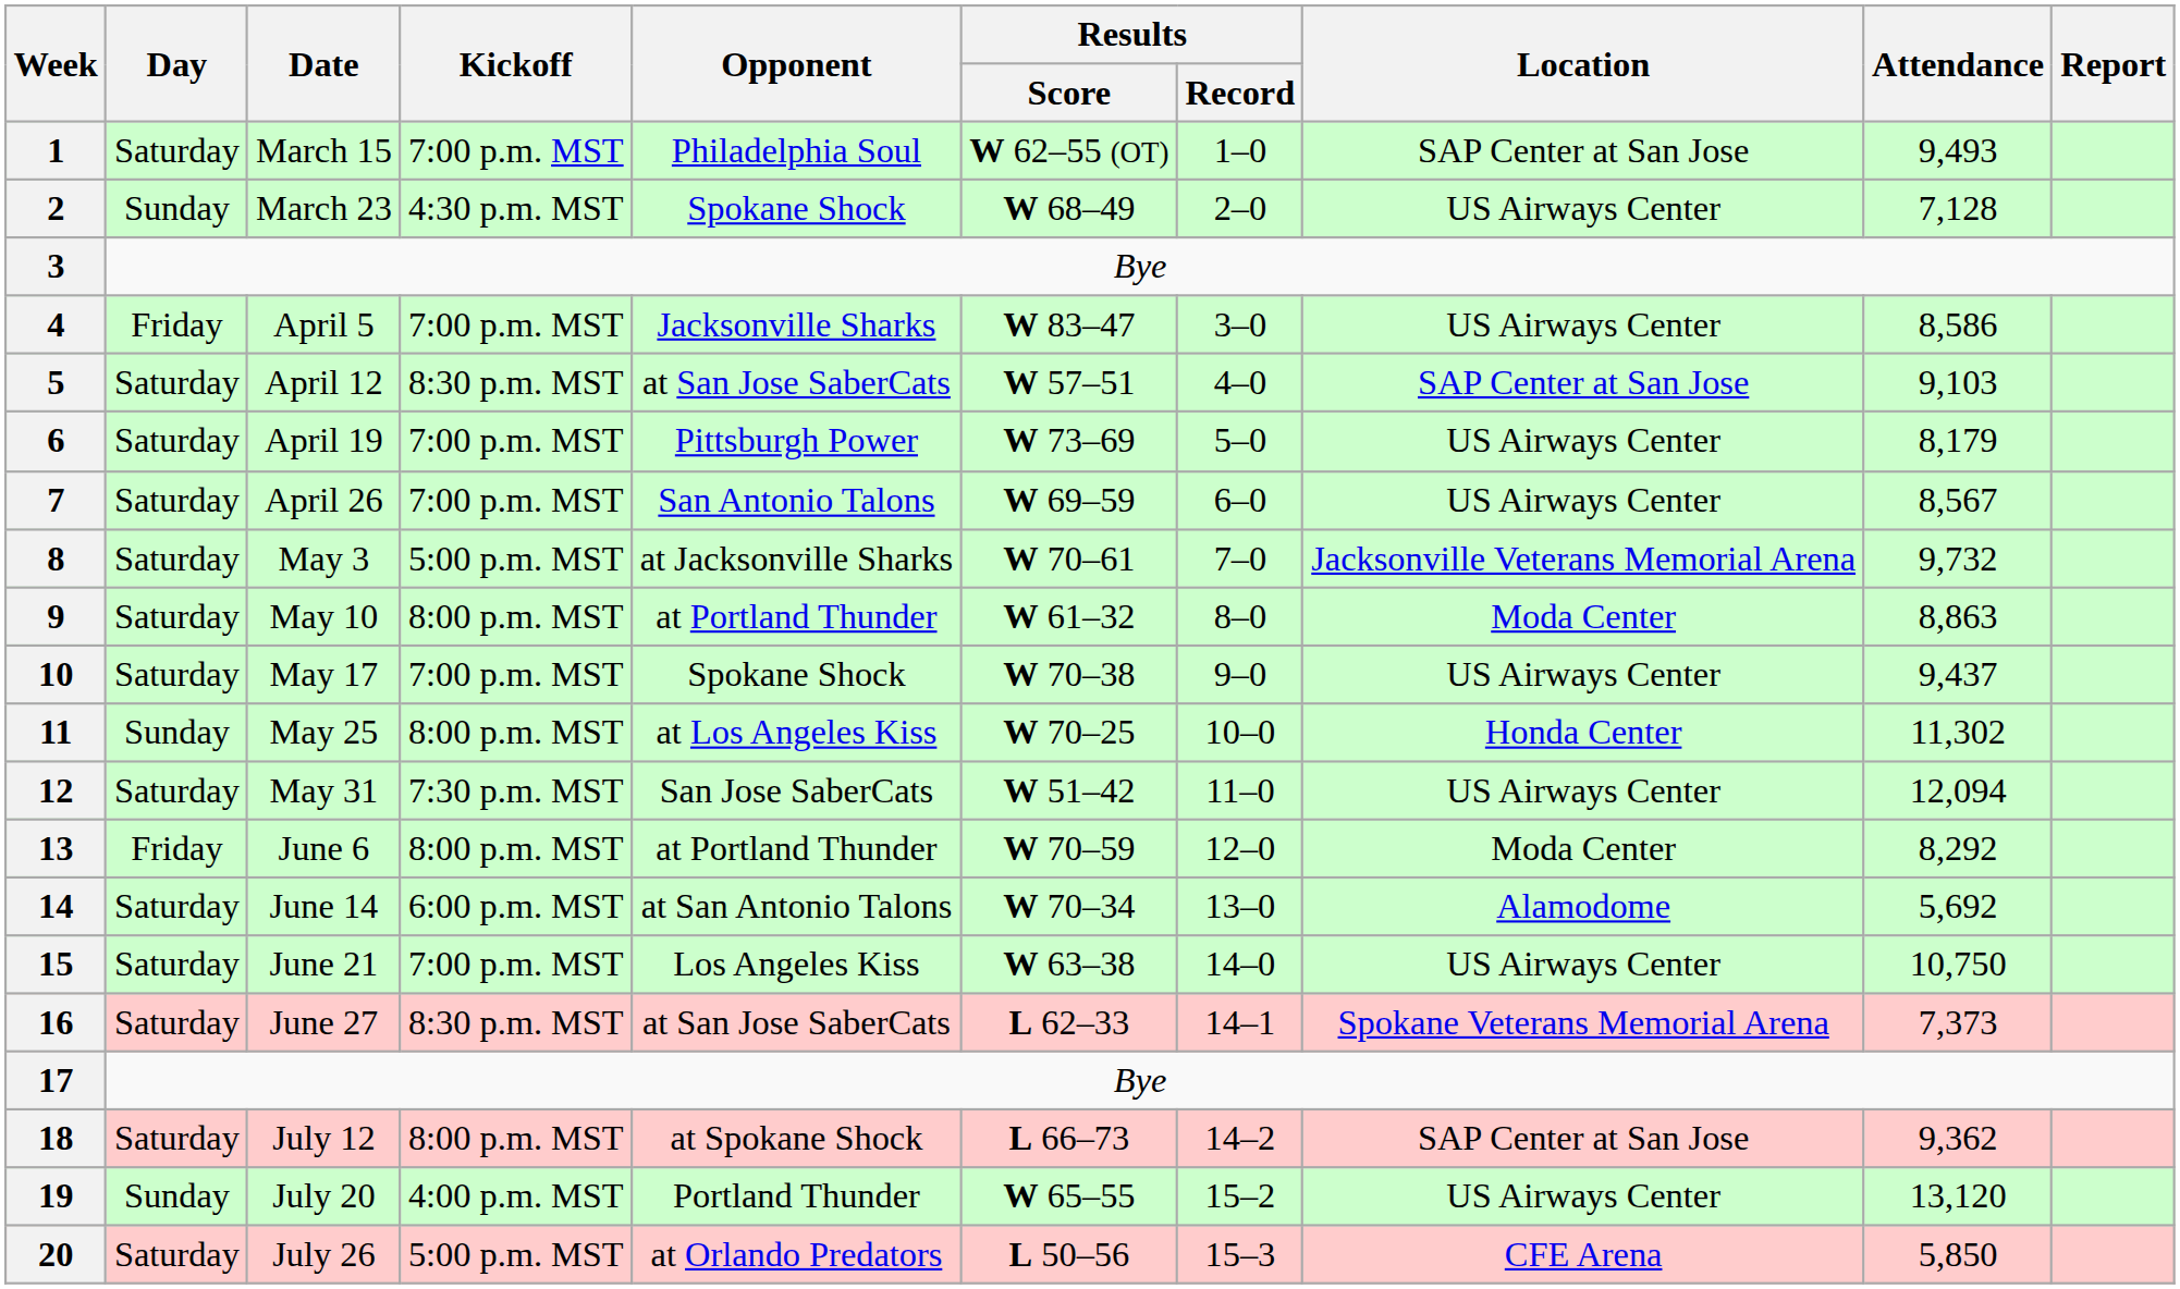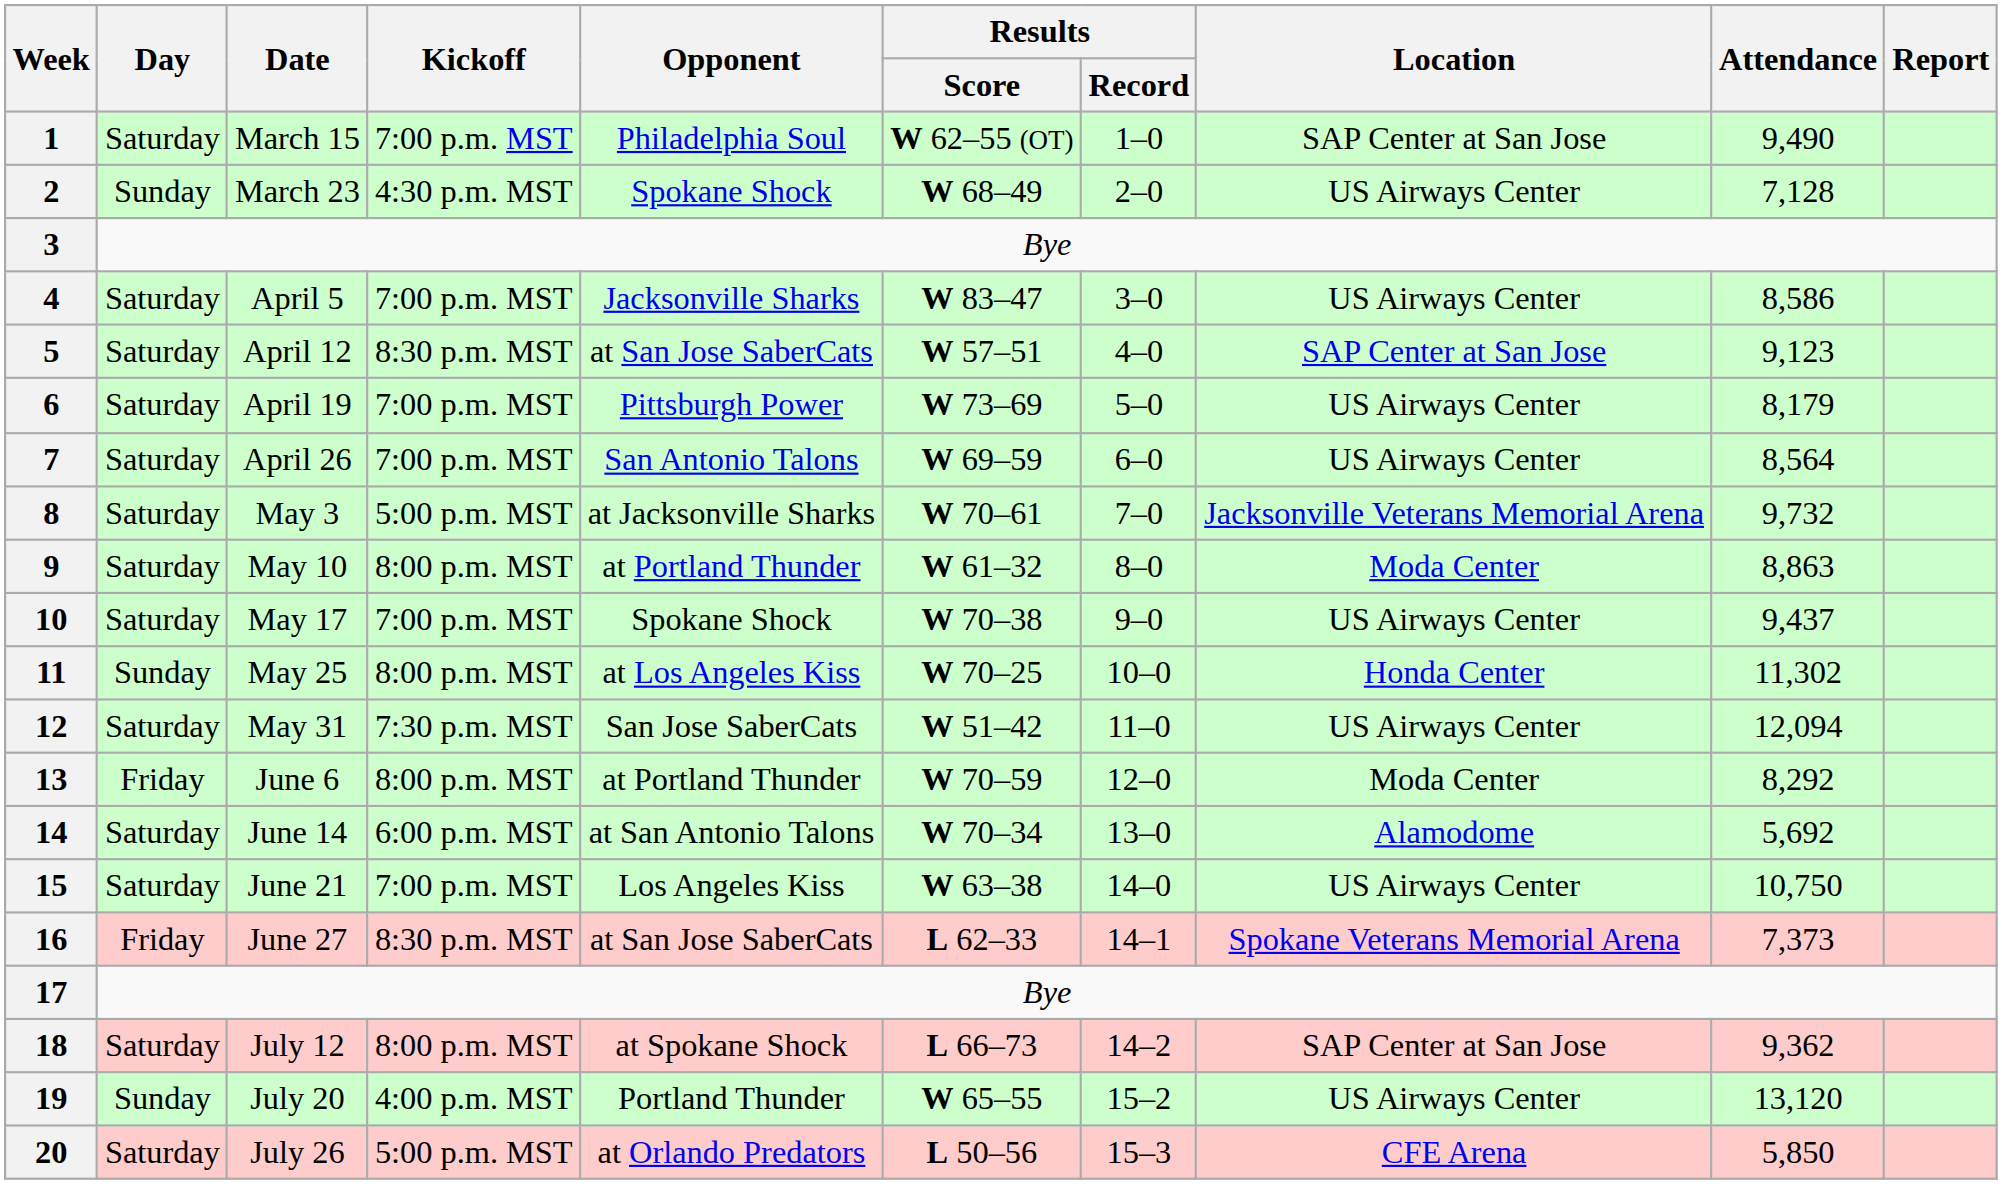1 | Attendance: 9,493 -> 9,490
4 | Day: Friday -> Saturday
5 | Attendance: 9,103 -> 9,123
7 | Attendance: 8,567 -> 8,564
16 | Day: Saturday -> Friday
